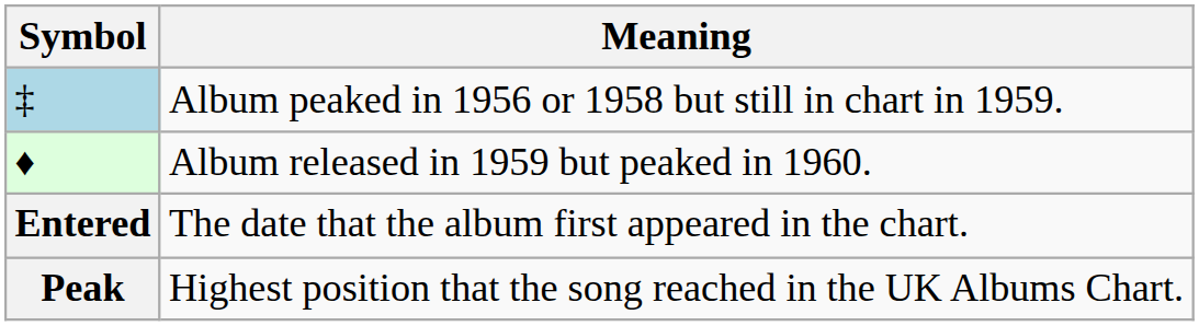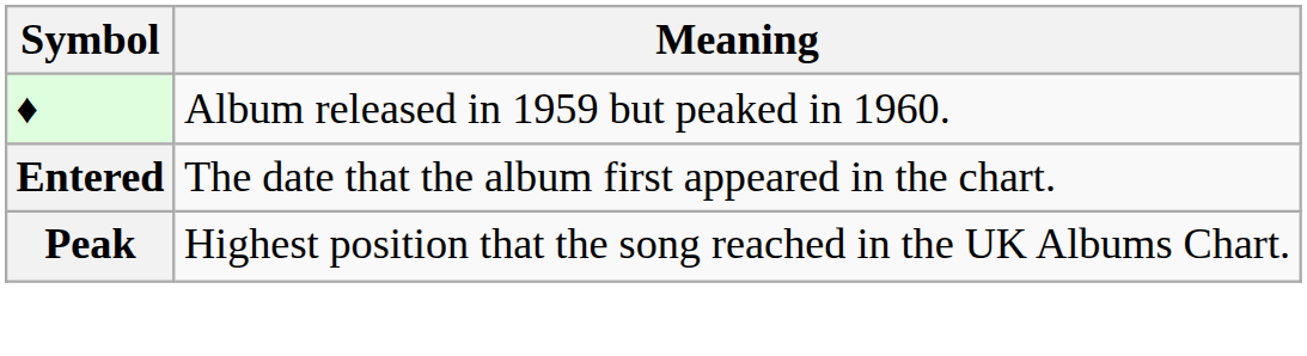- row: ‡ | Album peaked in 1956 or 1958 but still in chart in 1959.
